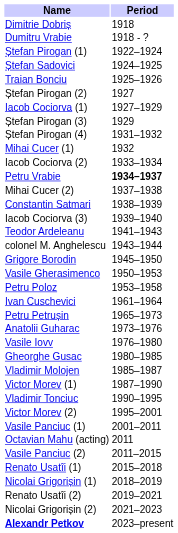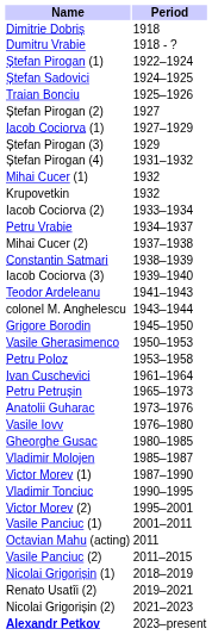+ row: Krupovetkin | 1932
Petru Vrabie | Period: bold -> normal
- row: Renato Usatîi (1) | 2015–2018
